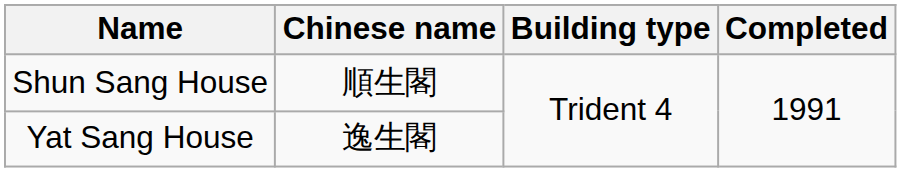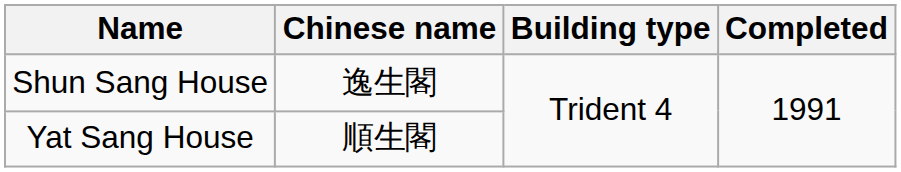Shun Sang House | Chinese name: 順生閣 -> 逸生閣
Yat Sang House | Chinese name: 逸生閣 -> 順生閣
